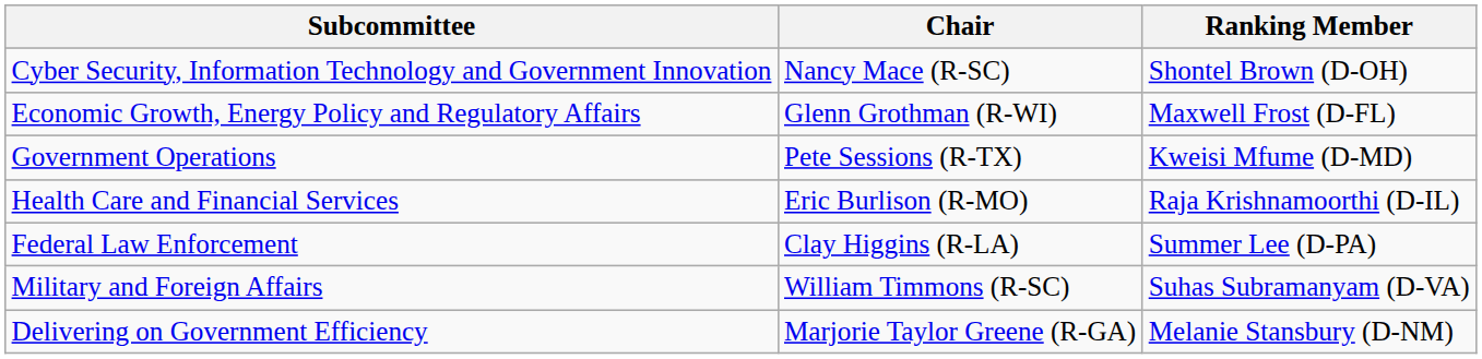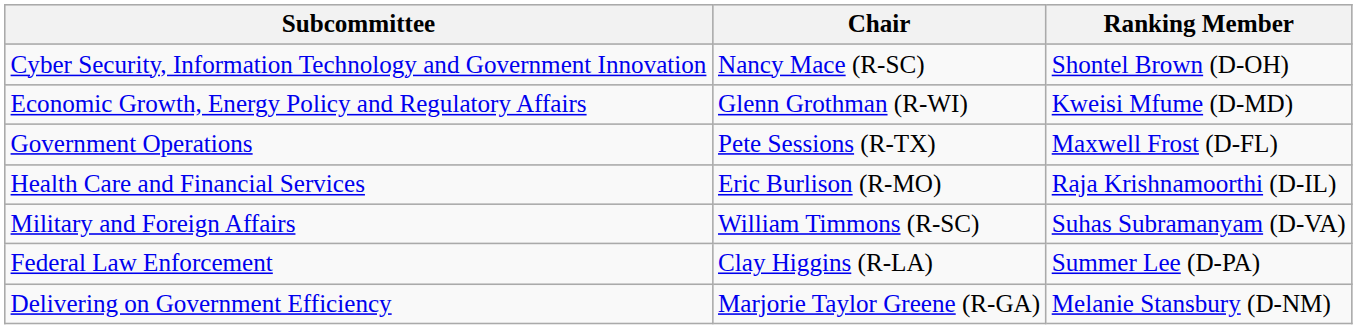Economic Growth, Energy Policy and Regulatory Affairs | Ranking Member: Maxwell Frost (D-FL) -> Kweisi Mfume (D-MD)
Government Operations | Ranking Member: Kweisi Mfume (D-MD) -> Maxwell Frost (D-FL)
rows swapped: Military and Foreign Affairs <-> Federal Law Enforcement
